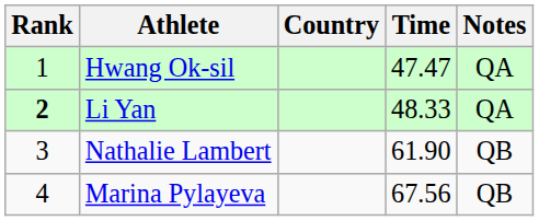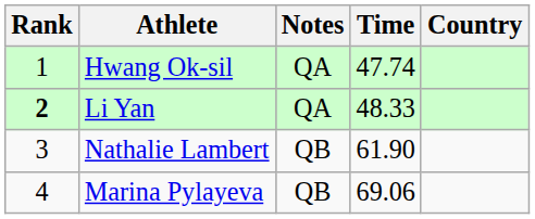columns swapped: Country <-> Notes
Hwang Ok-sil | Time: 47.47 -> 47.74
Marina Pylayeva | Time: 67.56 -> 69.06
